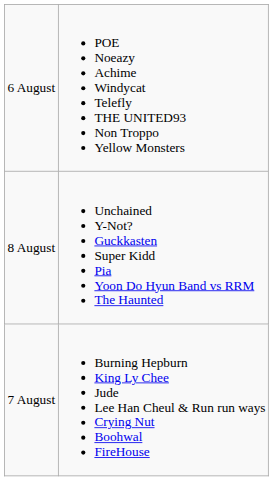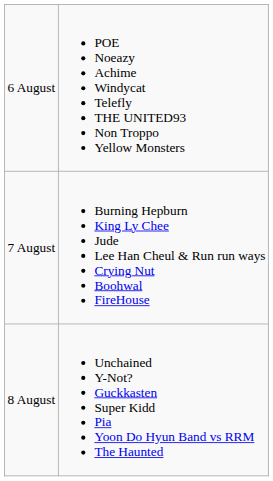rows swapped: 7 August <-> 8 August
